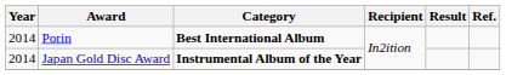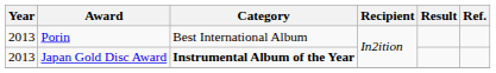Porin | Year: 2014 -> 2013
Porin | Category: bold -> normal
Japan Gold Disc Award | Year: 2014 -> 2013
